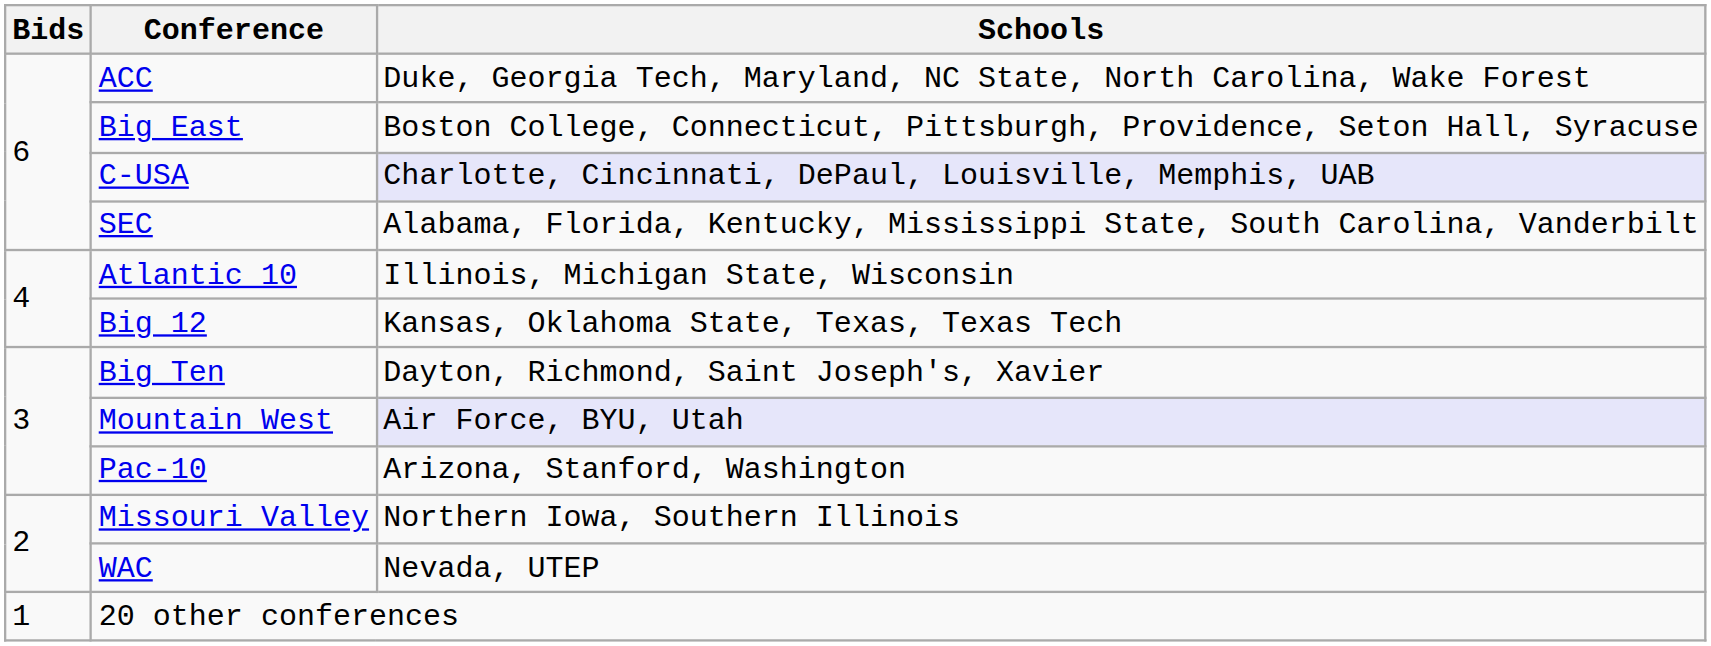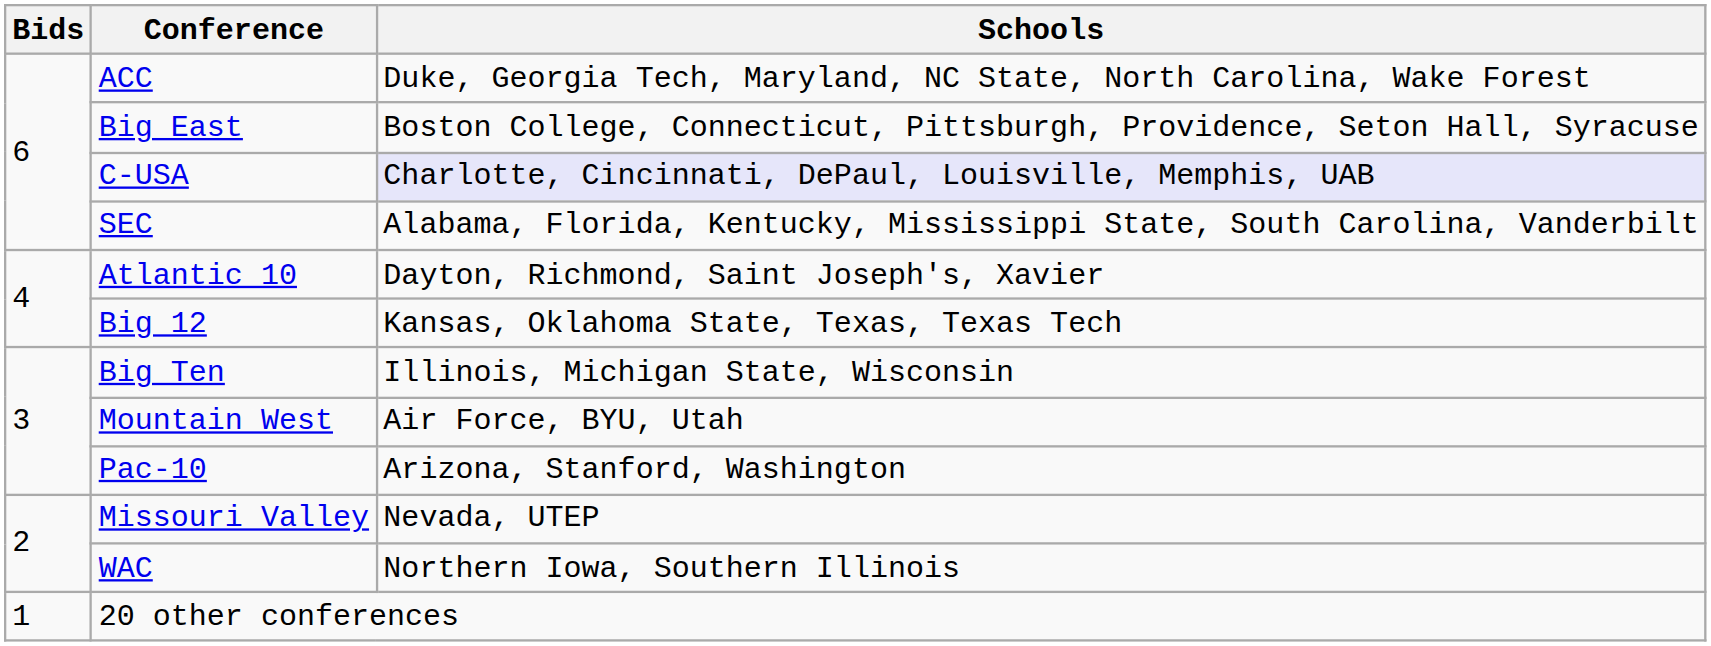Atlantic 10 | Schools: Illinois, Michigan State, Wisconsin -> Dayton, Richmond, Saint Joseph's, Xavier
Big Ten | Schools: Dayton, Richmond, Saint Joseph's, Xavier -> Illinois, Michigan State, Wisconsin
Mountain West | Schools: lavender background -> no background
Missouri Valley | Schools: Northern Iowa, Southern Illinois -> Nevada, UTEP
WAC | Schools: Nevada, UTEP -> Northern Iowa, Southern Illinois
